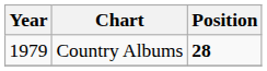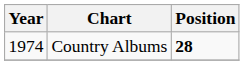Country Albums | Year: 1979 -> 1974
